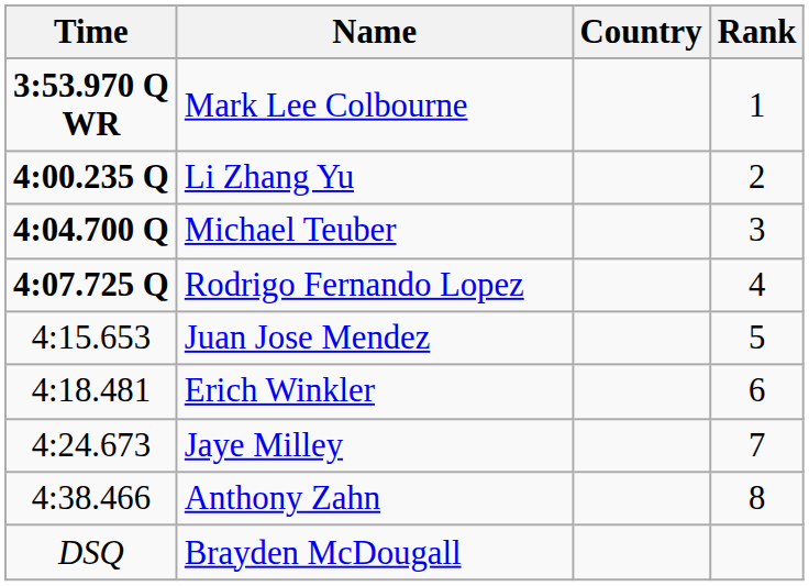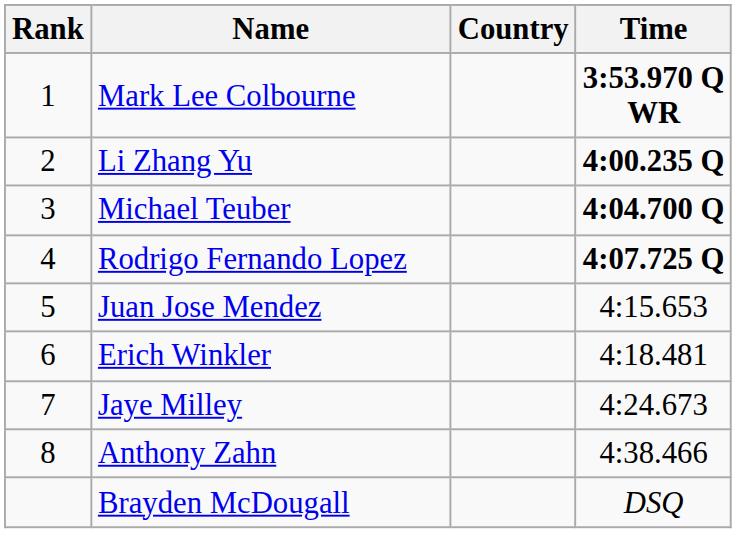columns swapped: Rank <-> Time
